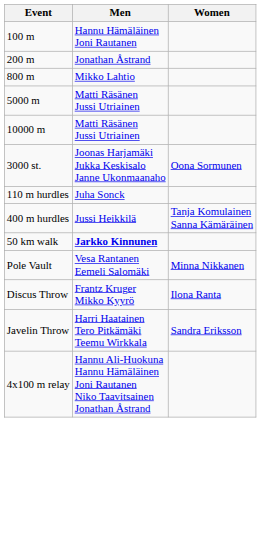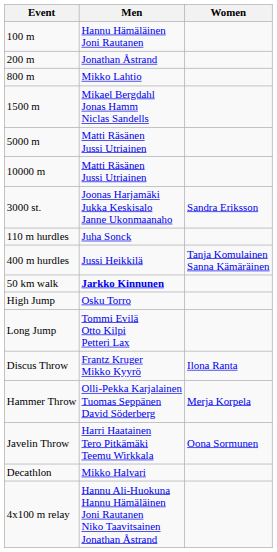+ row: 1500 m | Mikael Bergdahl Jonas Hamm Niclas Sandells
3000 st. | Women: Oona Sormunen -> Sandra Eriksson
+ row: High Jump | Osku Torro
- row: Pole Vault | Vesa Rantanen Eemeli Salomäki | Minna Nikkanen
+ row: Long Jump | Tommi Evilä Otto Kilpi Petteri Lax
+ row: Hammer Throw | Olli-Pekka Karjalainen Tuomas Seppänen David Söderberg | Merja Korpela
Javelin Throw | Women: Sandra Eriksson -> Oona Sormunen
+ row: Decathlon | Mikko Halvari
